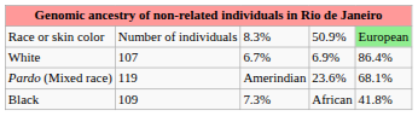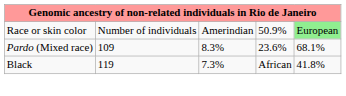Race or skin color | column 3: 8.3% -> Amerindian
- row: White | 107 | 6.7% | 6.9% | 86.4%
Pardo (Mixed race) | column 2: 119 -> 109
Pardo (Mixed race) | column 3: Amerindian -> 8.3%
Black | column 2: 109 -> 119
